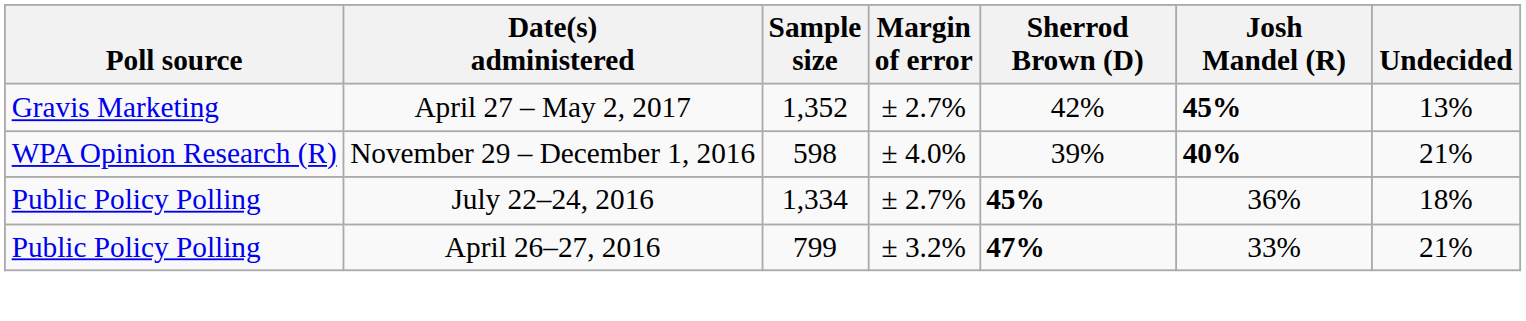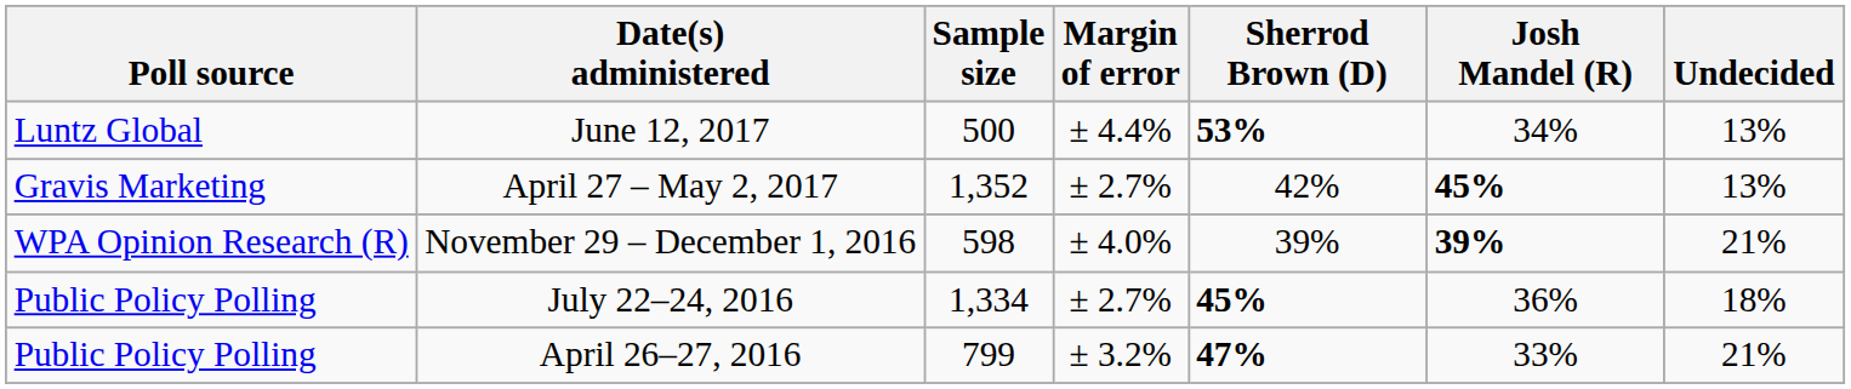+ row: Luntz Global | June 12, 2017 | 500 | ± 4.4% | 53% | 34% | 13%
November 29 – December 1, 2016 | Josh Mandel (R): 40% -> 39%
